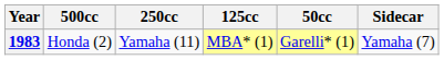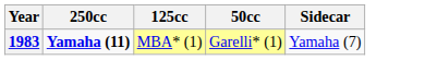- column: 500cc | Honda (2)
1983 | 250cc: normal -> bold
